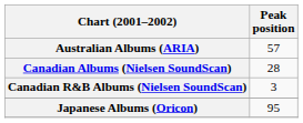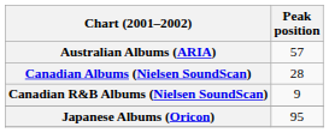Canadian R&B Albums (Nielsen SoundScan) | Peak position: 3 -> 9
